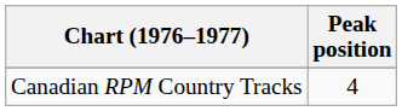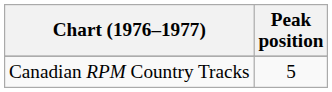Canadian RPM Country Tracks | Peak position: 4 -> 5
